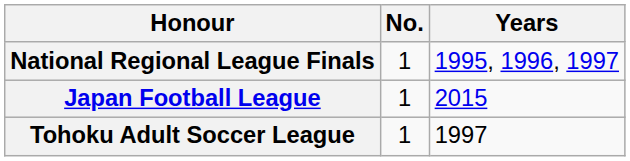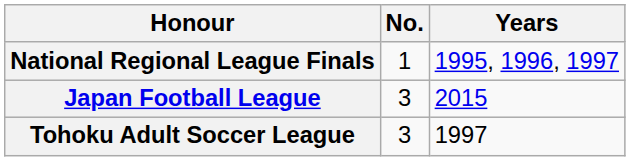Japan Football League | No.: 1 -> 3
Tohoku Adult Soccer League | No.: 1 -> 3
